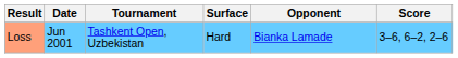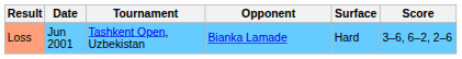columns swapped: Surface <-> Opponent
